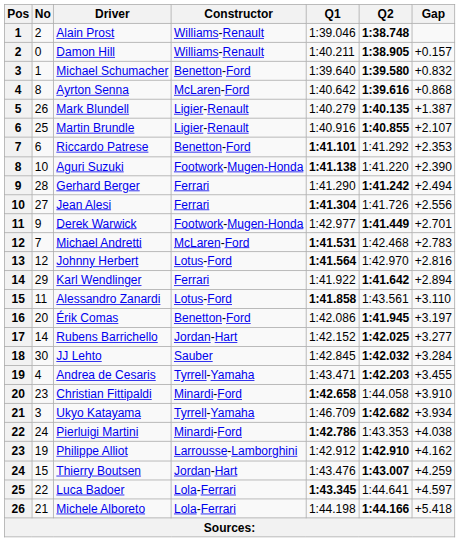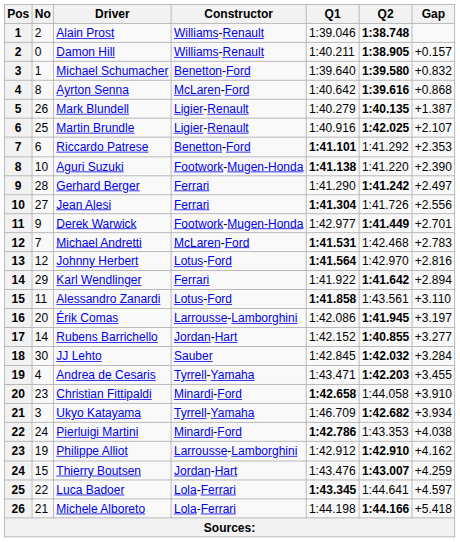Martin Brundle | Q2: 1:40.855 -> 1:42.025
Gerhard Berger | Gap: +2.494 -> +2.497
Érik Comas | Constructor: Benetton-Ford -> Larrousse-Lamborghini
Rubens Barrichello | Q2: 1:42.025 -> 1:40.855
